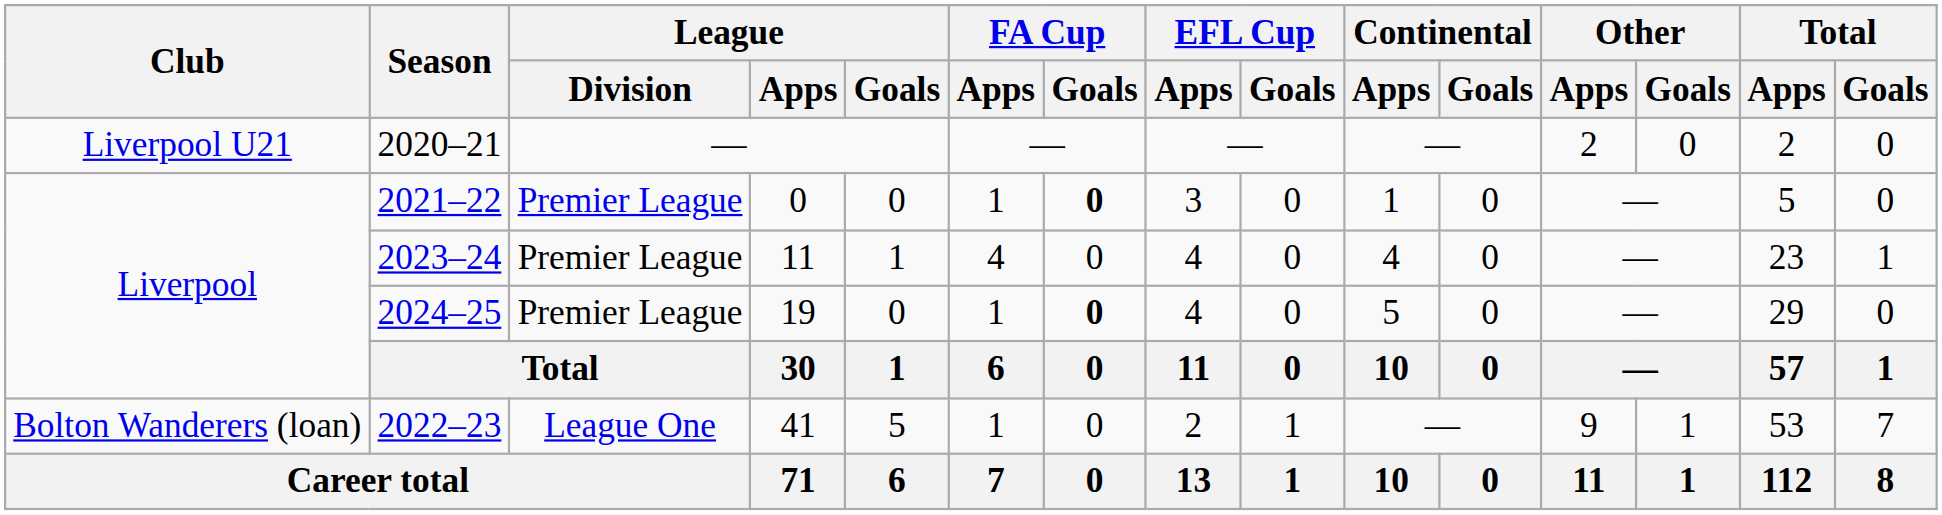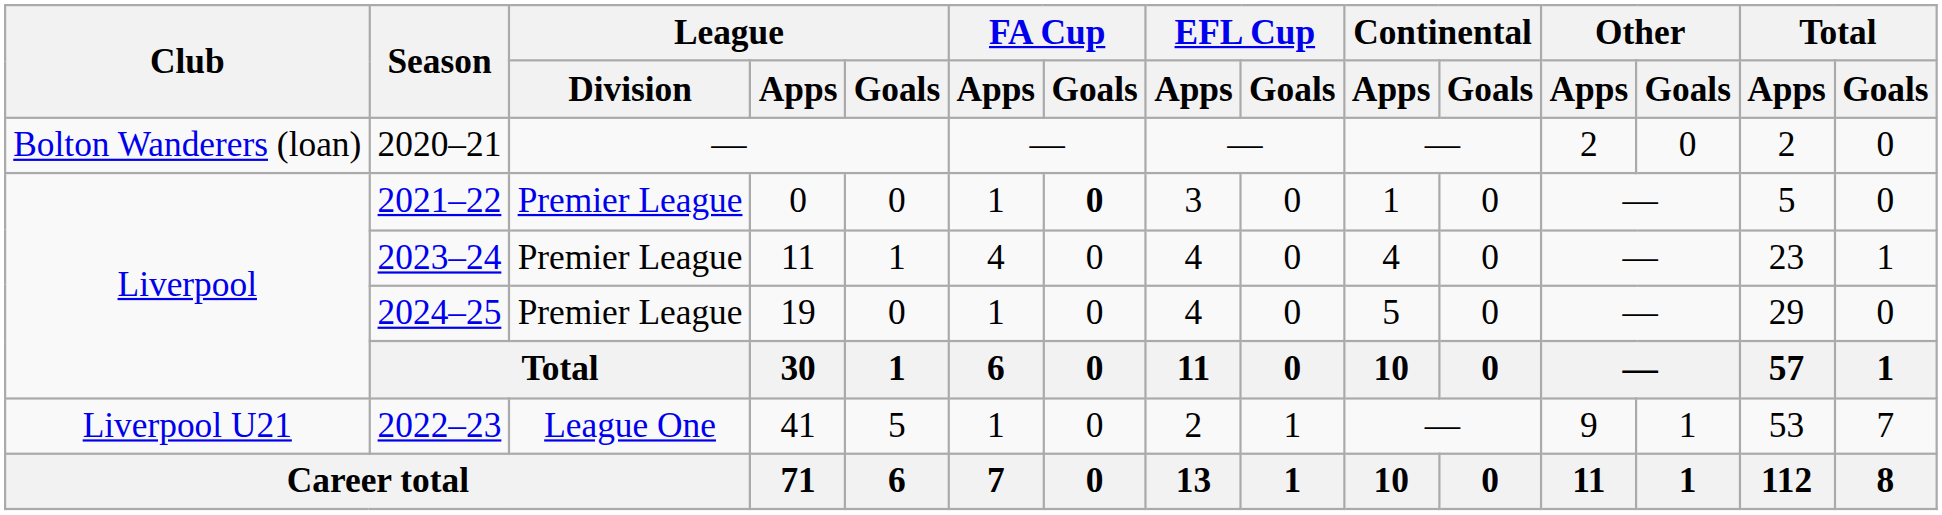2020–21 | Club: Liverpool U21 -> Bolton Wanderers (loan)
2024–25 | FA Cup / Goals: bold -> normal
2022–23 | Club: Bolton Wanderers (loan) -> Liverpool U21
